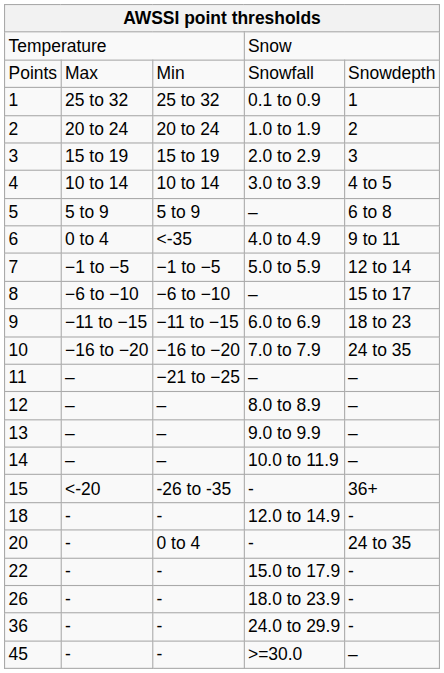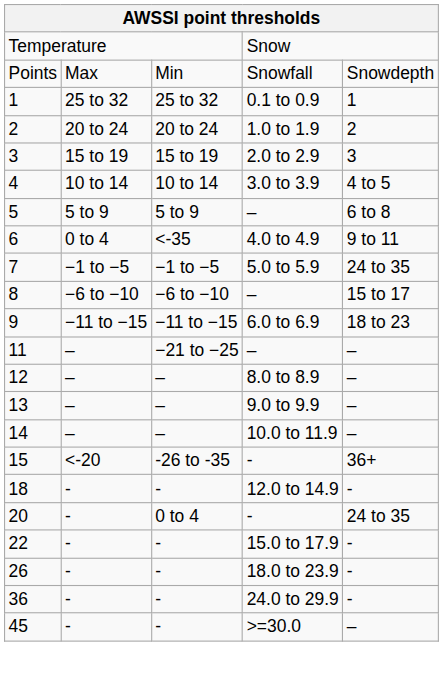7 | column 5: 12 to 14 -> 24 to 35
- row: 10 | −16 to −20 | −16 to −20 | 7.0 to 7.9 | 24 to 35
